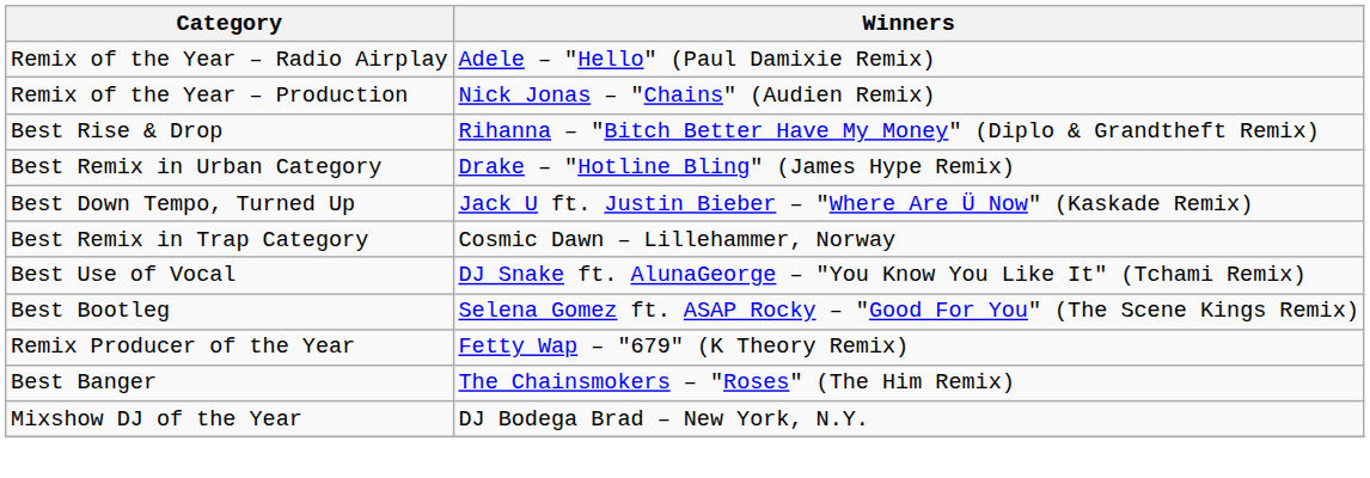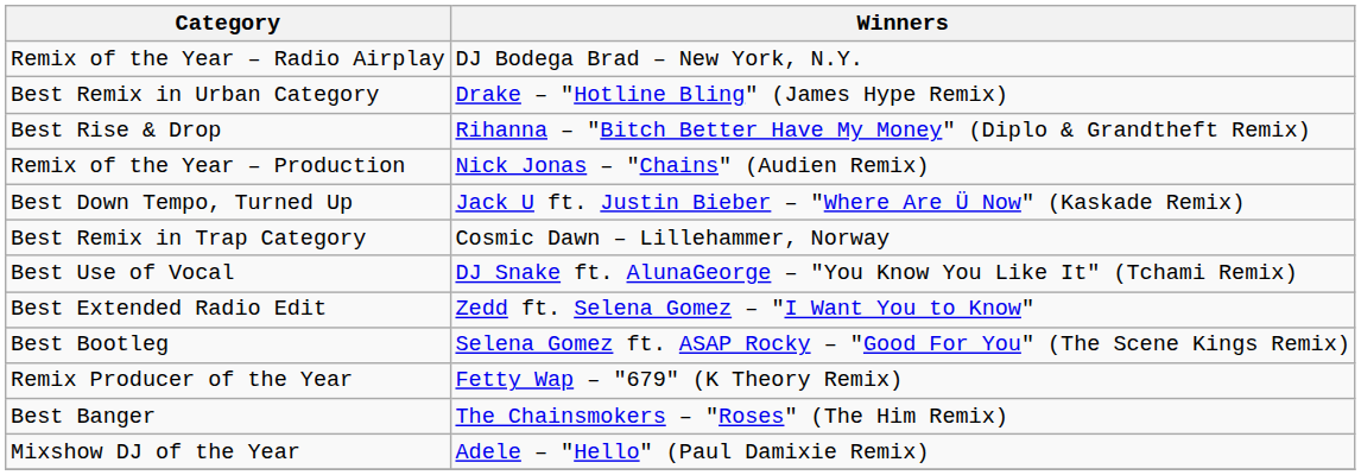Remix of the Year – Radio Airplay | Winners: Adele – "Hello" (Paul Damixie Remix) -> DJ Bodega Brad – New York, N.Y.
rows swapped: Remix of the Year – Production <-> Best Remix in Urban Category
+ row: Best Extended Radio Edit | Zedd ft. Selena Gomez – "I Want You to Know"
Mixshow DJ of the Year | Winners: DJ Bodega Brad – New York, N.Y. -> Adele – "Hello" (Paul Damixie Remix)
